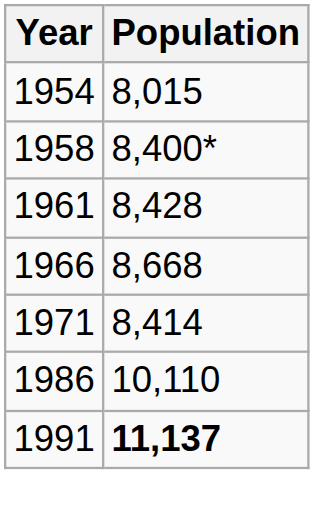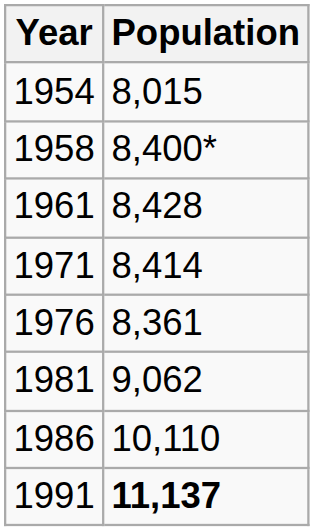- row: 1966 | 8,668
+ row: 1976 | 8,361
+ row: 1981 | 9,062
